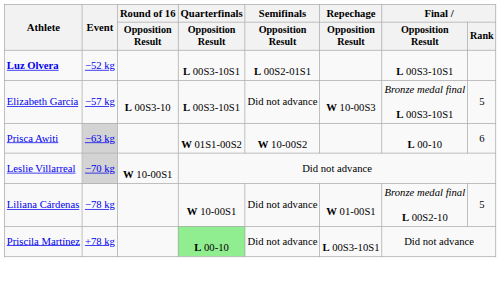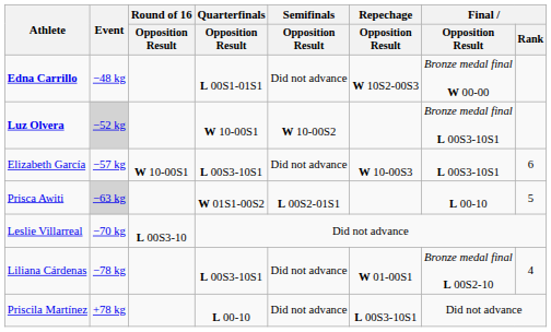+ row: Edna Carrillo | −48 kg | L 00S1-01S1 | Did not advance | W 10S2-00S3 | Bronze medal final W 00-00
Luz Olvera | Event: no background -> lightgrey background
Luz Olvera | Quarterfinals / Opposition Result: L 00S3-10S1 -> W 10-00S1
Luz Olvera | Semifinals / Opposition Result: L 00S2-01S1 -> W 10-00S2
Luz Olvera | Final / Opposition Result: L 00S3-10S1 -> Bronze medal final L 00S3-10S1
Elizabeth García | Round of 16 / Opposition Result: L 00S3-10 -> W 10-00S1
Elizabeth García | Final / Opposition Result: Bronze medal final L 00S3-10S1 -> L 00S3-10S1
Elizabeth García | Final / Rank: 5 -> 6
Prisca Awiti | Semifinals / Opposition Result: W 10-00S2 -> L 00S2-01S1
Prisca Awiti | Final / Rank: 6 -> 5
Leslie Villarreal | Event: lightgrey background -> no background
Leslie Villarreal | Round of 16 / Opposition Result: W 10-00S1 -> L 00S3-10
Liliana Cárdenas | Quarterfinals / Opposition Result: W 10-00S1 -> L 00S3-10S1
Liliana Cárdenas | Final / Rank: 5 -> 4
Priscila Martínez | Quarterfinals / Opposition Result: lightgreen background -> no background
